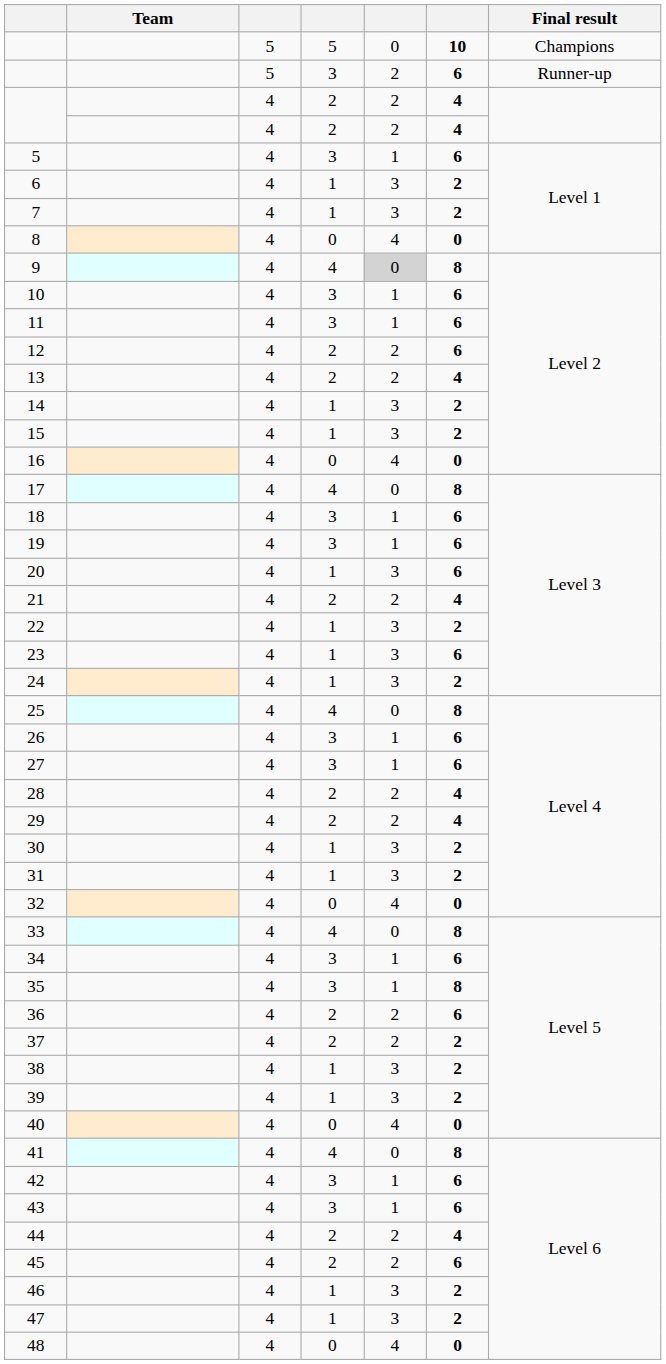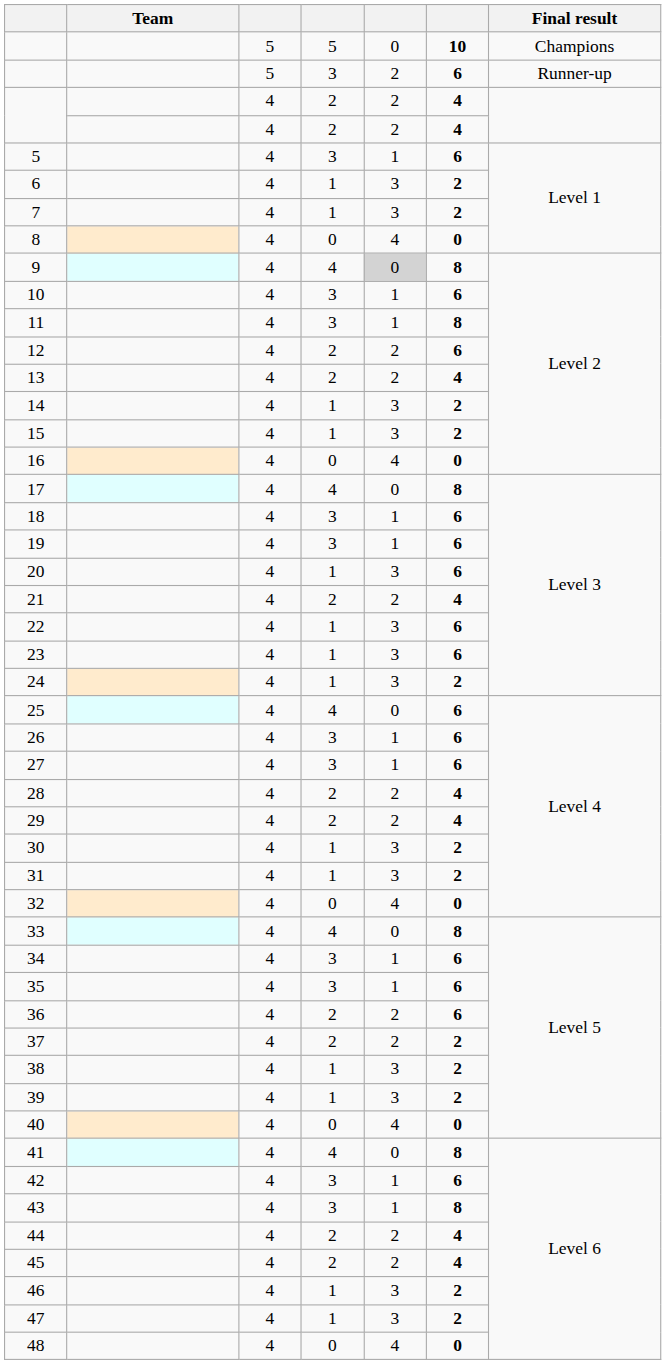11 | column 6: 6 -> 8
22 | column 6: 2 -> 6
25 | column 6: 8 -> 6
35 | column 6: 8 -> 6
43 | column 6: 6 -> 8
45 | column 6: 6 -> 4
